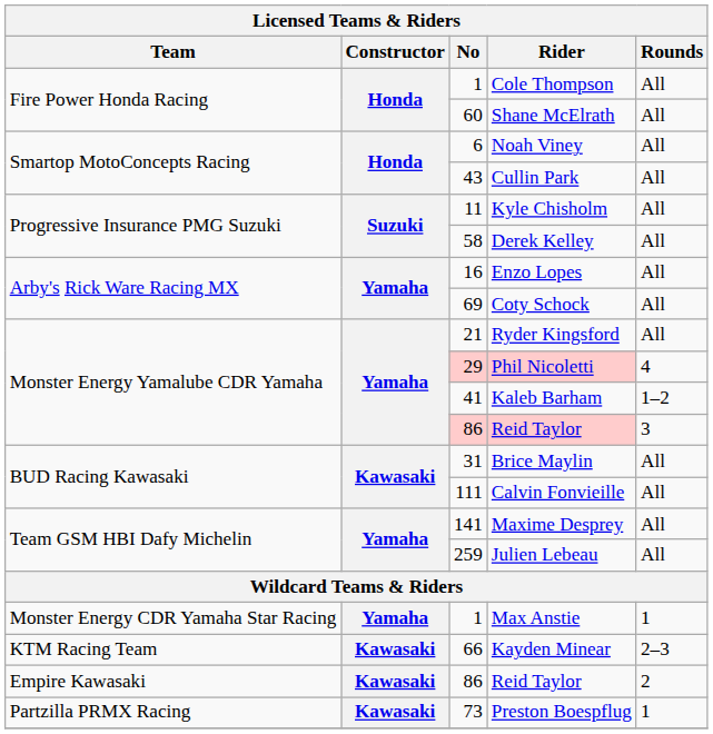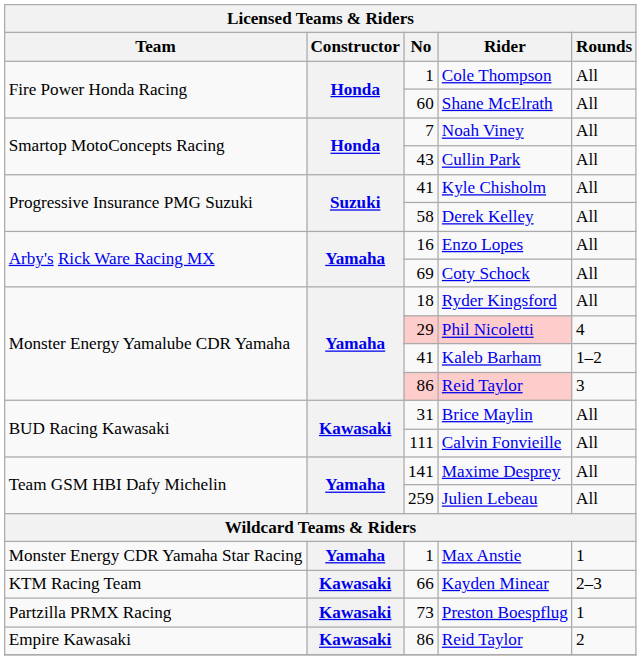Noah Viney | No: 6 -> 7
Kyle Chisholm | No: 11 -> 41
Ryder Kingsford | No: 21 -> 18
rows swapped: Preston Boespflug <-> Empire Kawasaki / Reid Taylor
